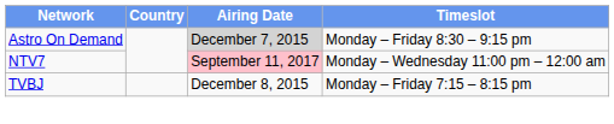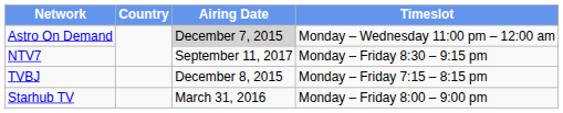Astro On Demand | Timeslot: Monday – Friday 8:30 – 9:15 pm -> Monday – Wednesday 11:00 pm – 12:00 am
NTV7 | Airing Date: pink background -> no background
NTV7 | Timeslot: Monday – Wednesday 11:00 pm – 12:00 am -> Monday – Friday 8:30 – 9:15 pm
+ row: Starhub TV | March 31, 2016 | Monday – Friday 8:00 – 9:00 pm
